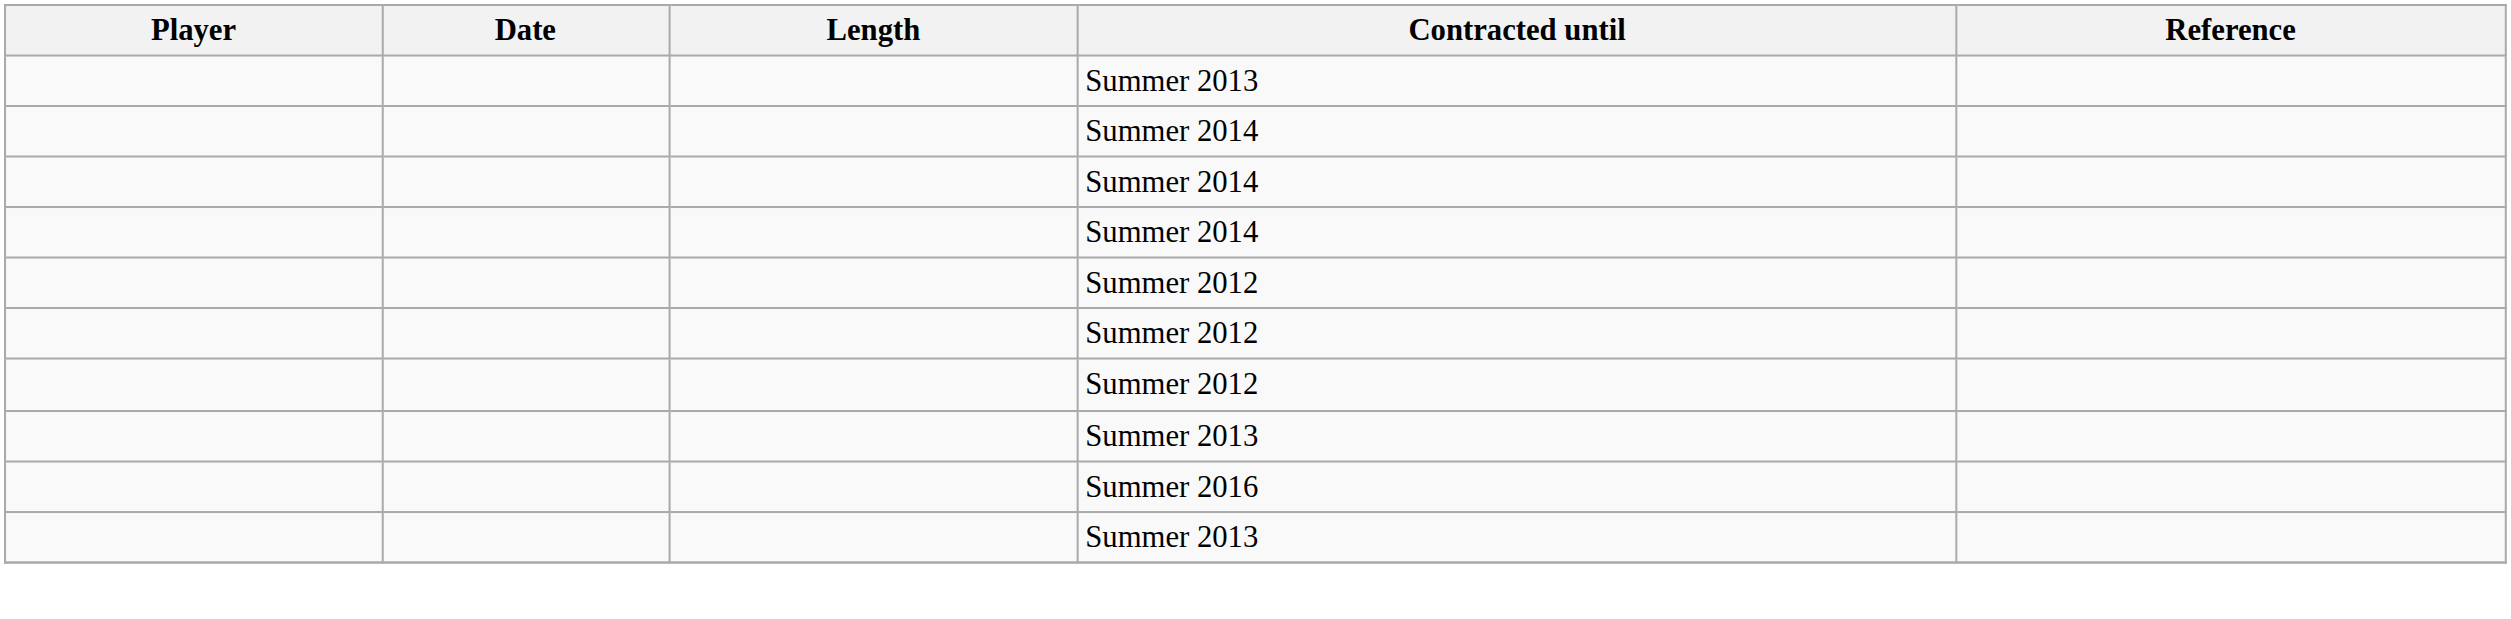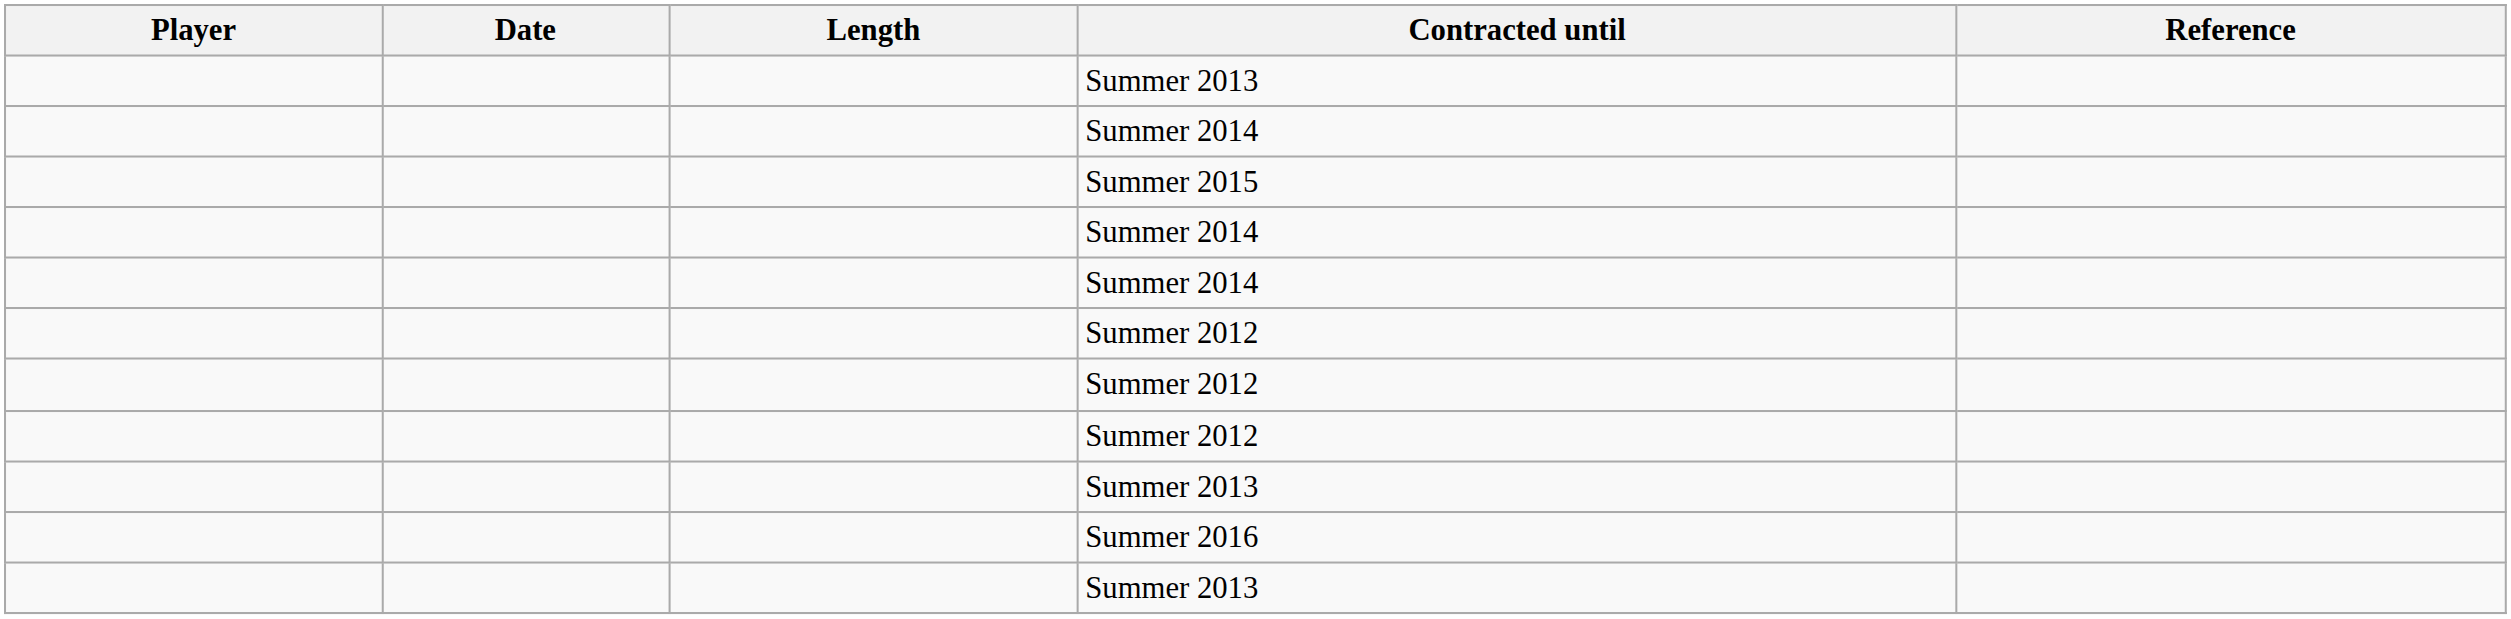+ row: Summer 2015
